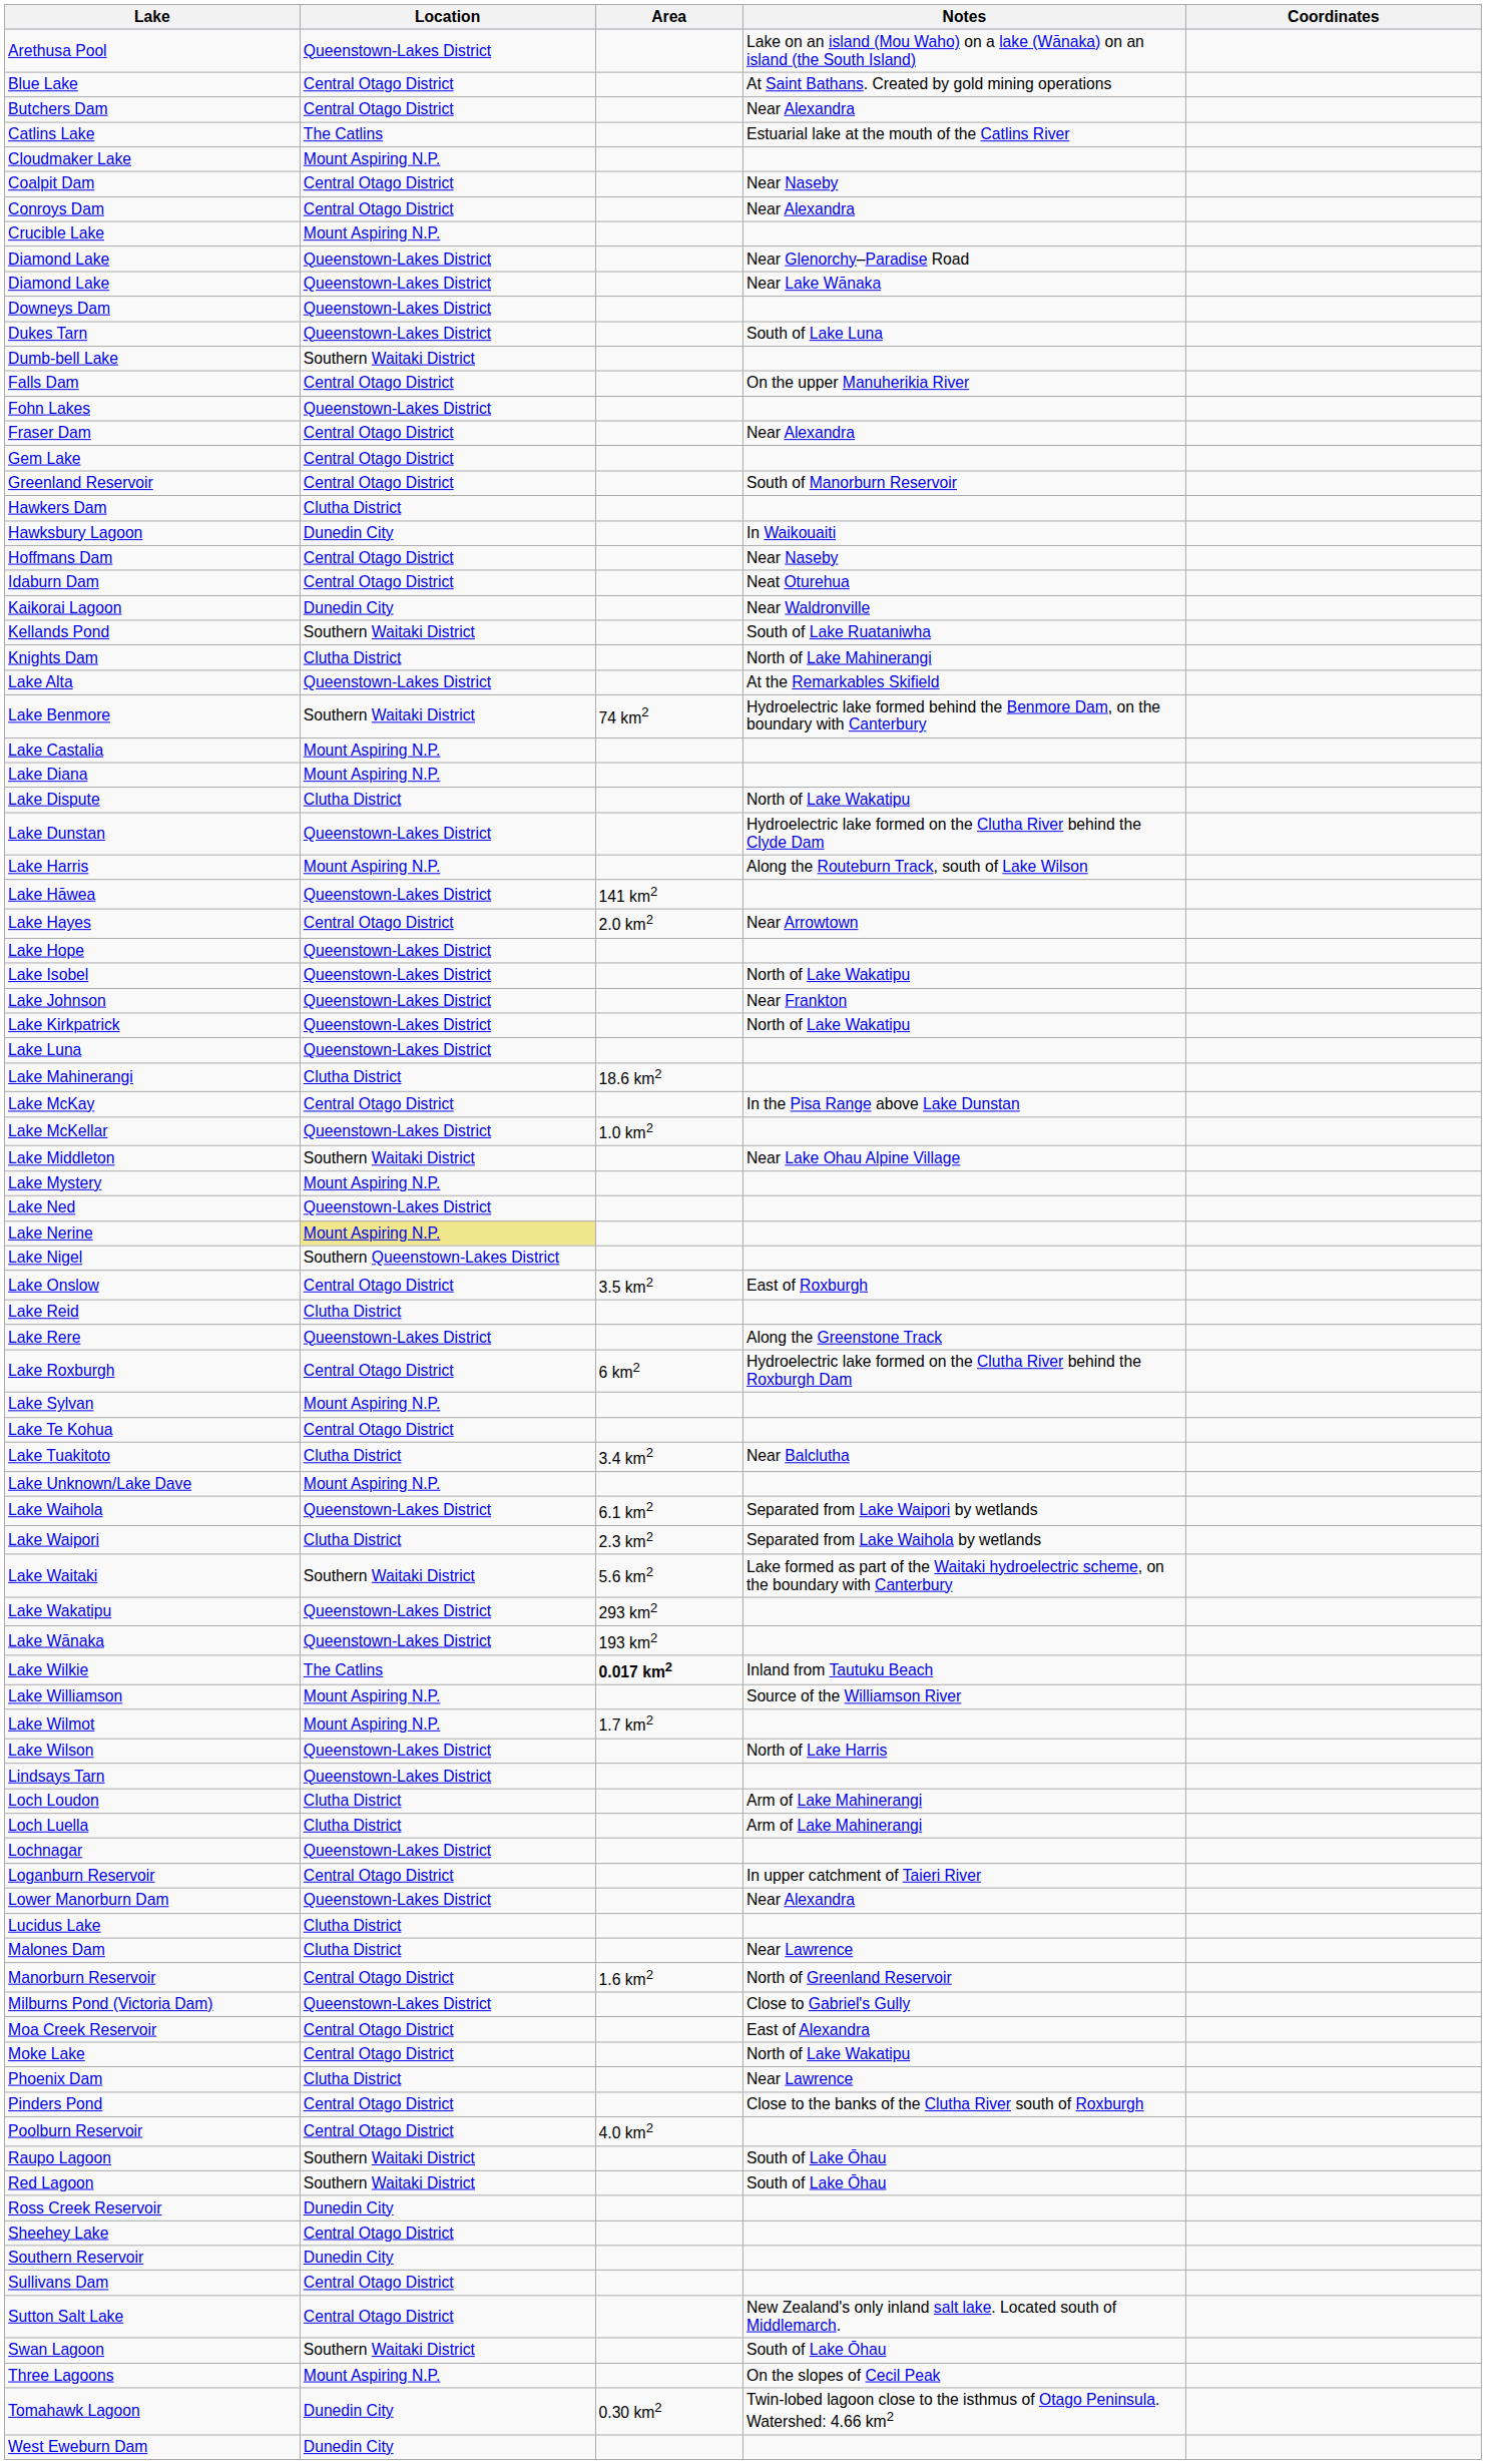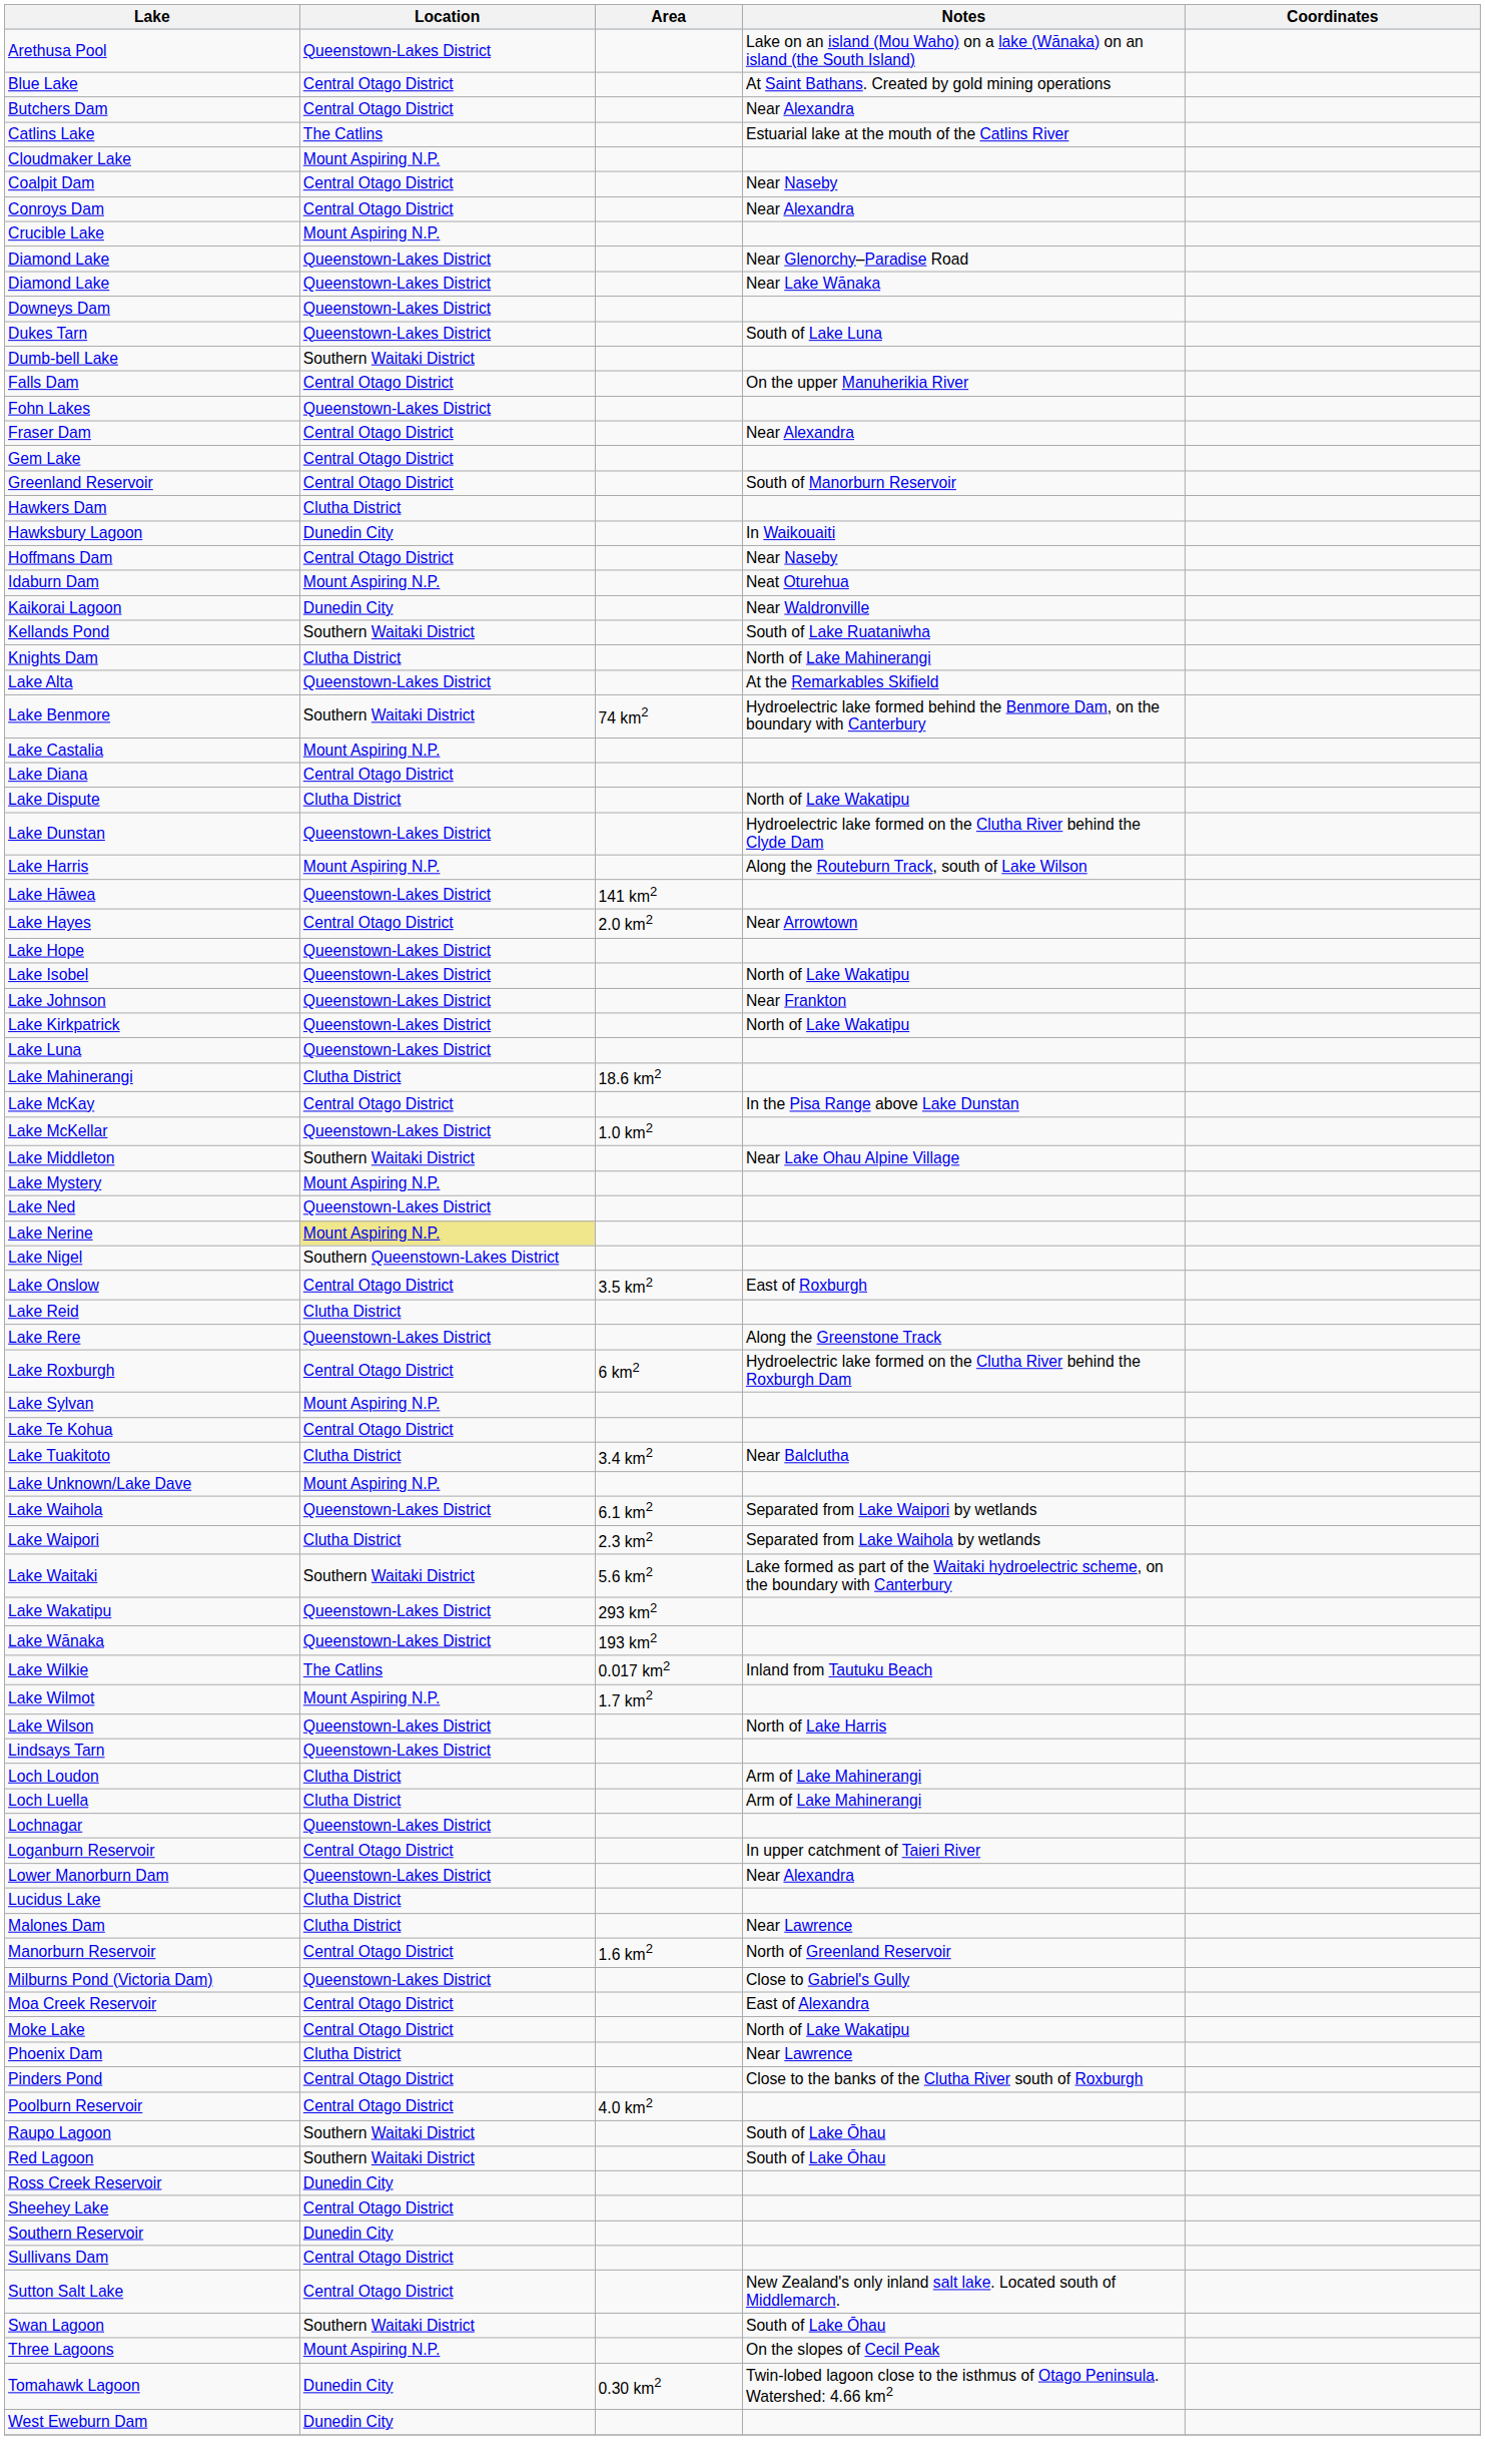Idaburn Dam | Location: Central Otago District -> Mount Aspiring N.P.
Lake Diana | Location: Mount Aspiring N.P. -> Central Otago District
Lake Wilkie | Area: bold -> normal
- row: Lake Williamson | Mount Aspiring N.P. | Source of the Williamson River
